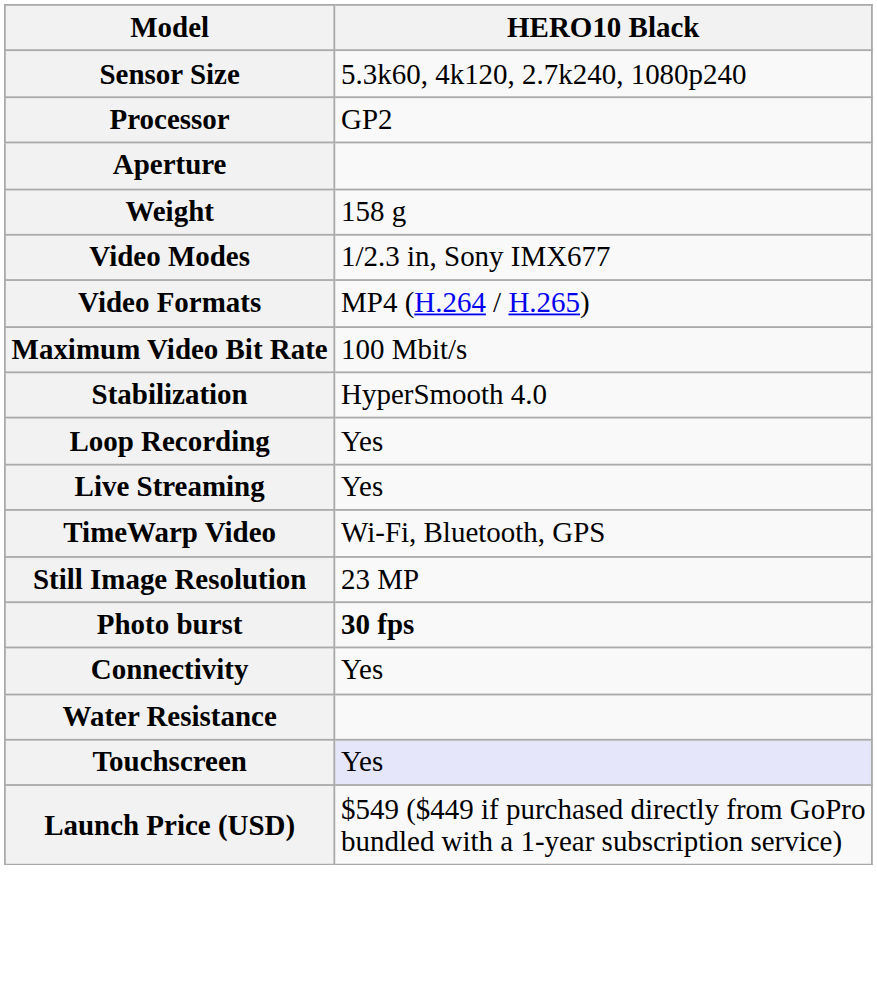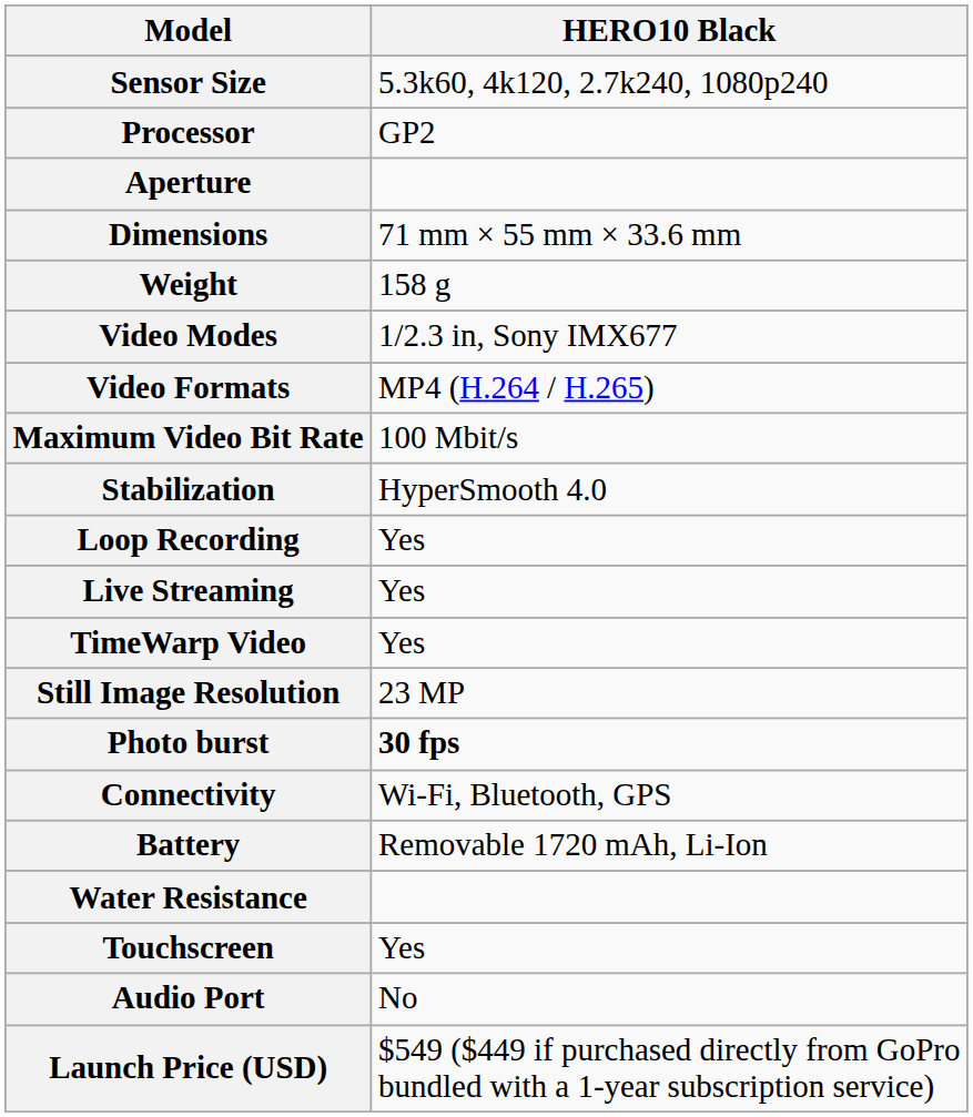+ row: Dimensions | 71 mm × 55 mm × 33.6 mm
TimeWarp Video | HERO10 Black: Wi-Fi, Bluetooth, GPS -> Yes
Connectivity | HERO10 Black: Yes -> Wi-Fi, Bluetooth, GPS
+ row: Battery | Removable 1720 mAh, Li-Ion
Touchscreen | HERO10 Black: lavender background -> no background
+ row: Audio Port | No
